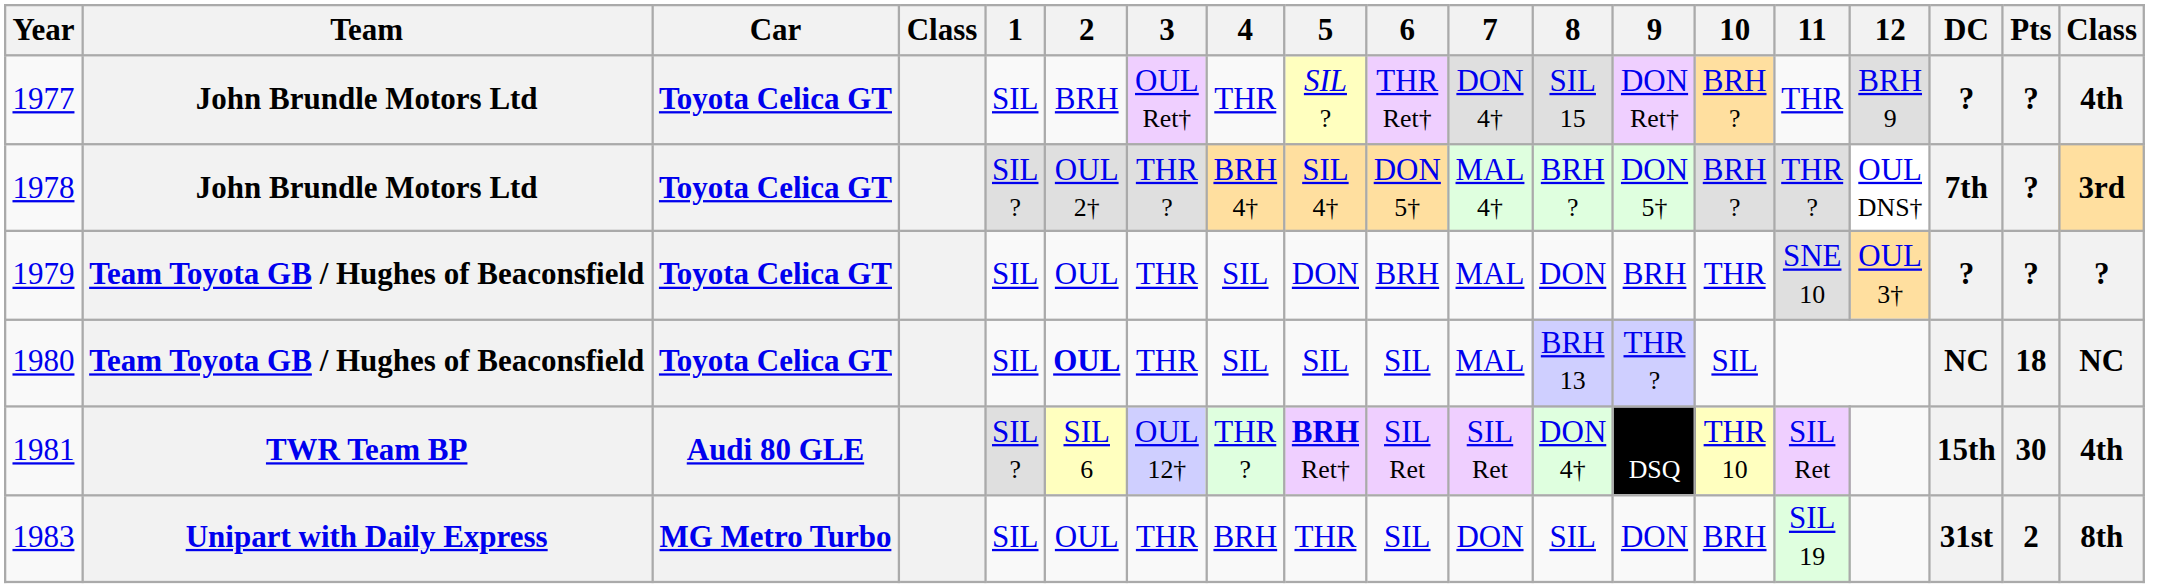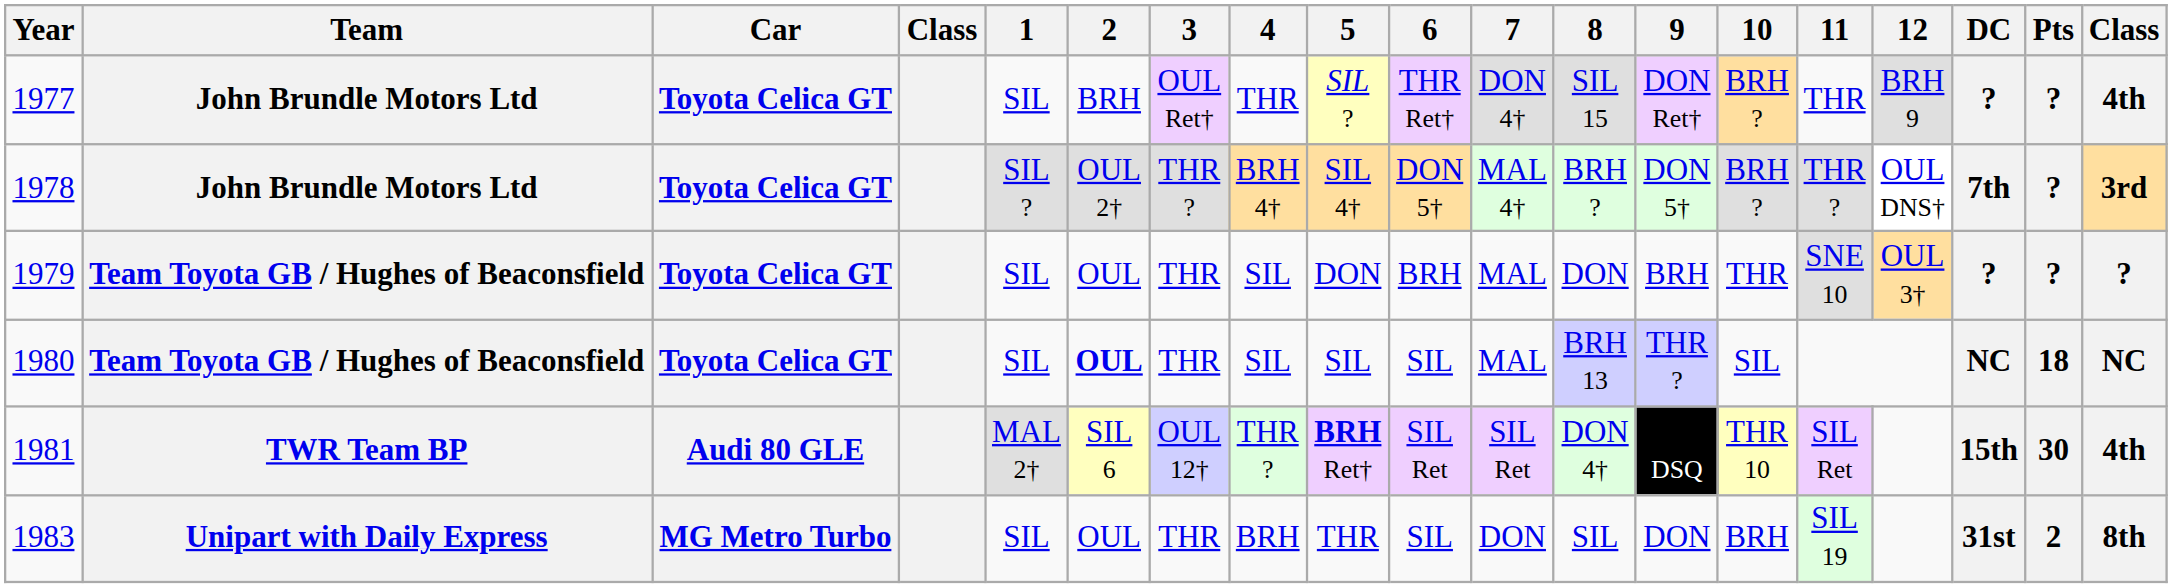1981 | 1: SIL ? -> MAL 2†
